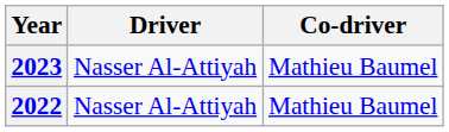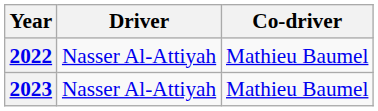rows swapped: 2022 <-> 2023
